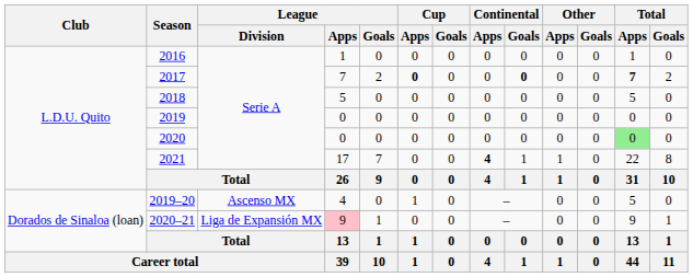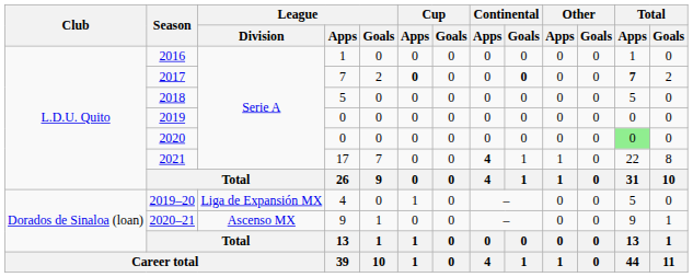2019–20 | League / Division: Ascenso MX -> Liga de Expansión MX
2020–21 | League / Division: Liga de Expansión MX -> Ascenso MX
2020–21 | League / Apps: pink background -> no background
